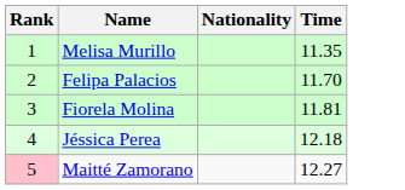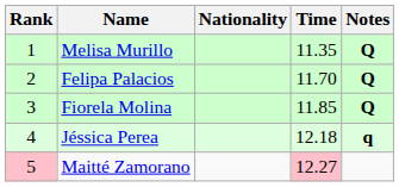+ column: Notes | Q | Q | Q | q
Fiorela Molina | Time: 11.81 -> 11.85
Maitté Zamorano | Time: no background -> pink background
